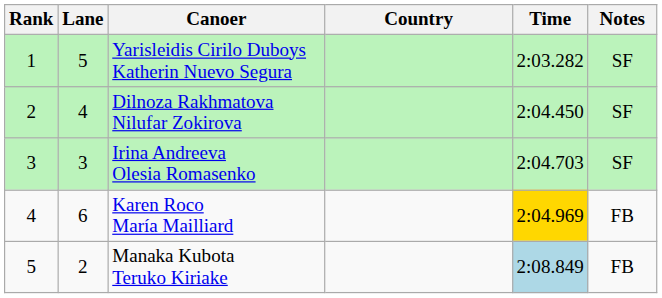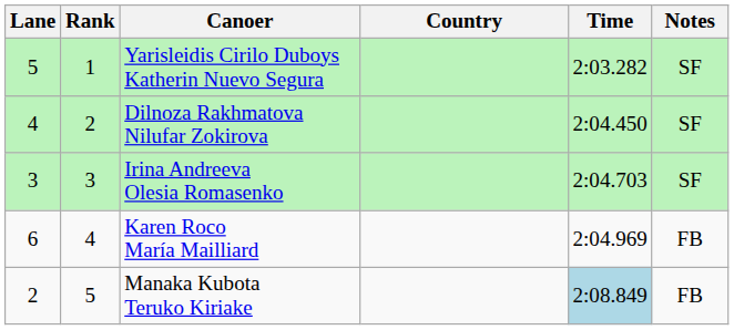columns swapped: Rank <-> Lane
Karen Roco María Mailliard | Time: gold background -> no background
